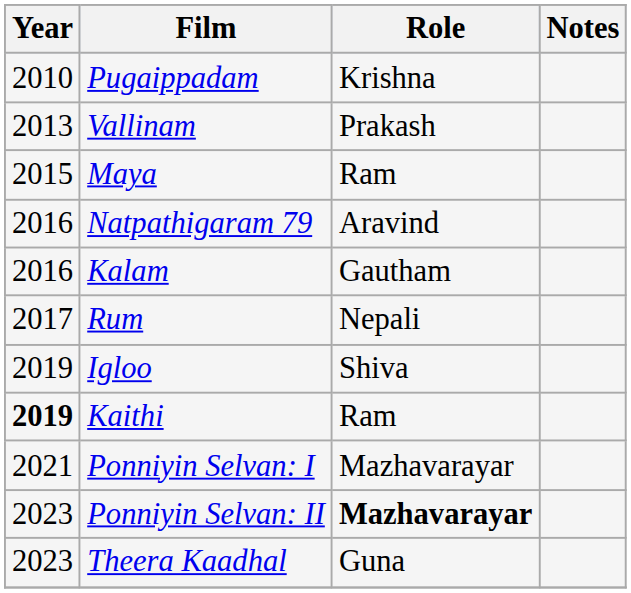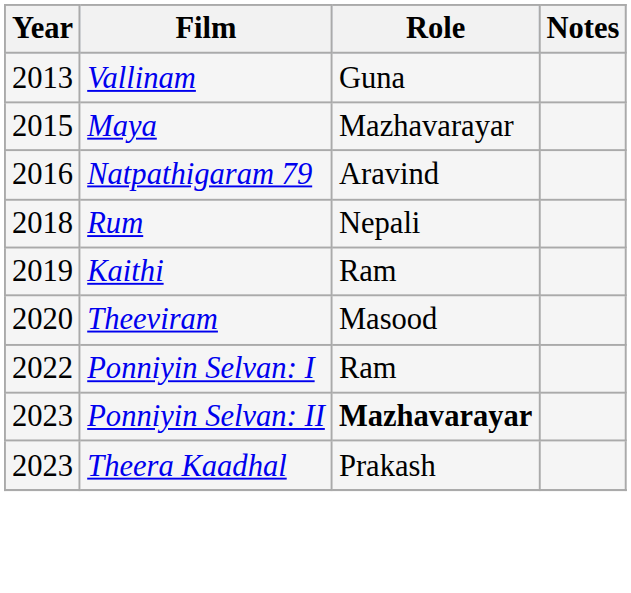- row: 2010 | Pugaippadam | Krishna
Vallinam | Role: Prakash -> Guna
Maya | Role: Ram -> Mazhavarayar
- row: 2016 | Kalam | Gautham
Rum | Year: 2017 -> 2018
- row: 2019 | Igloo | Shiva
Kaithi | Year: bold -> normal
+ row: 2020 | Theeviram | Masood
Ponniyin Selvan: I | Year: 2021 -> 2022
Ponniyin Selvan: I | Role: Mazhavarayar -> Ram
Theera Kaadhal | Role: Guna -> Prakash
